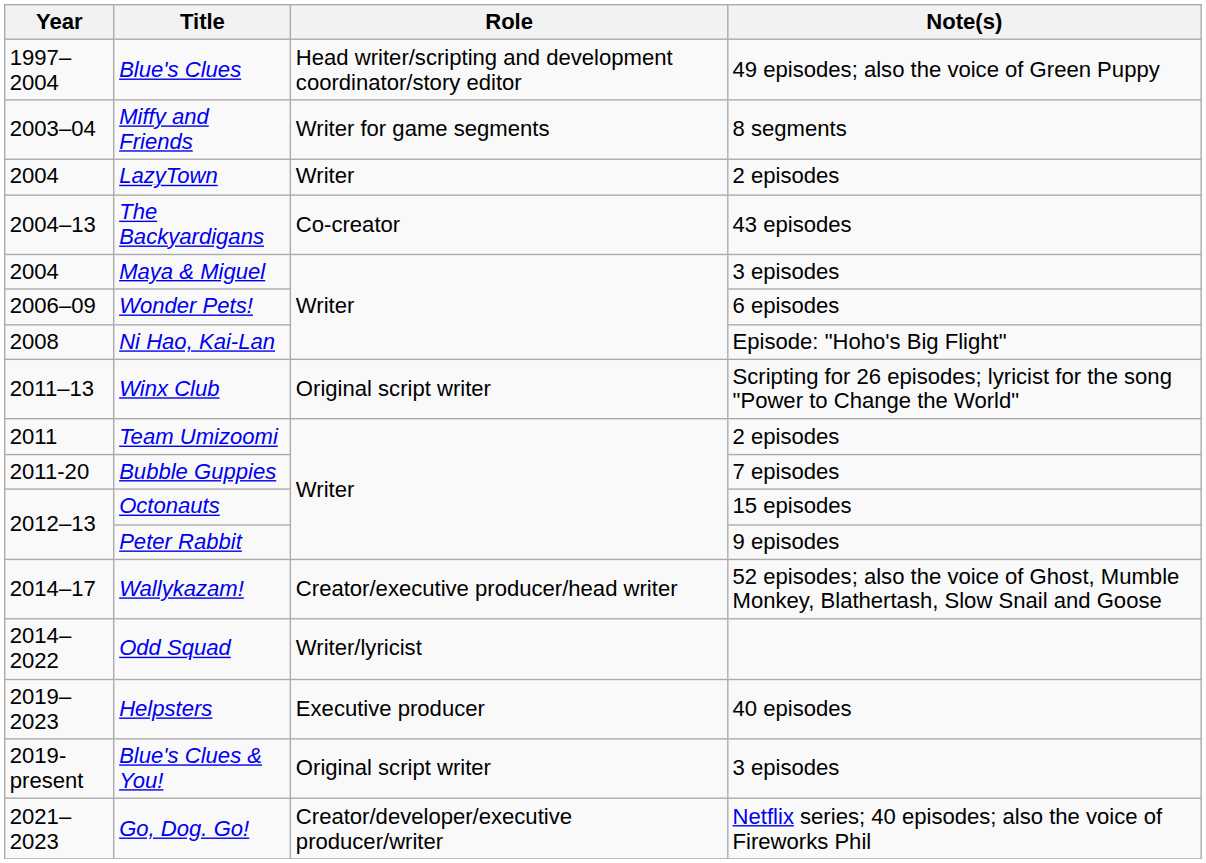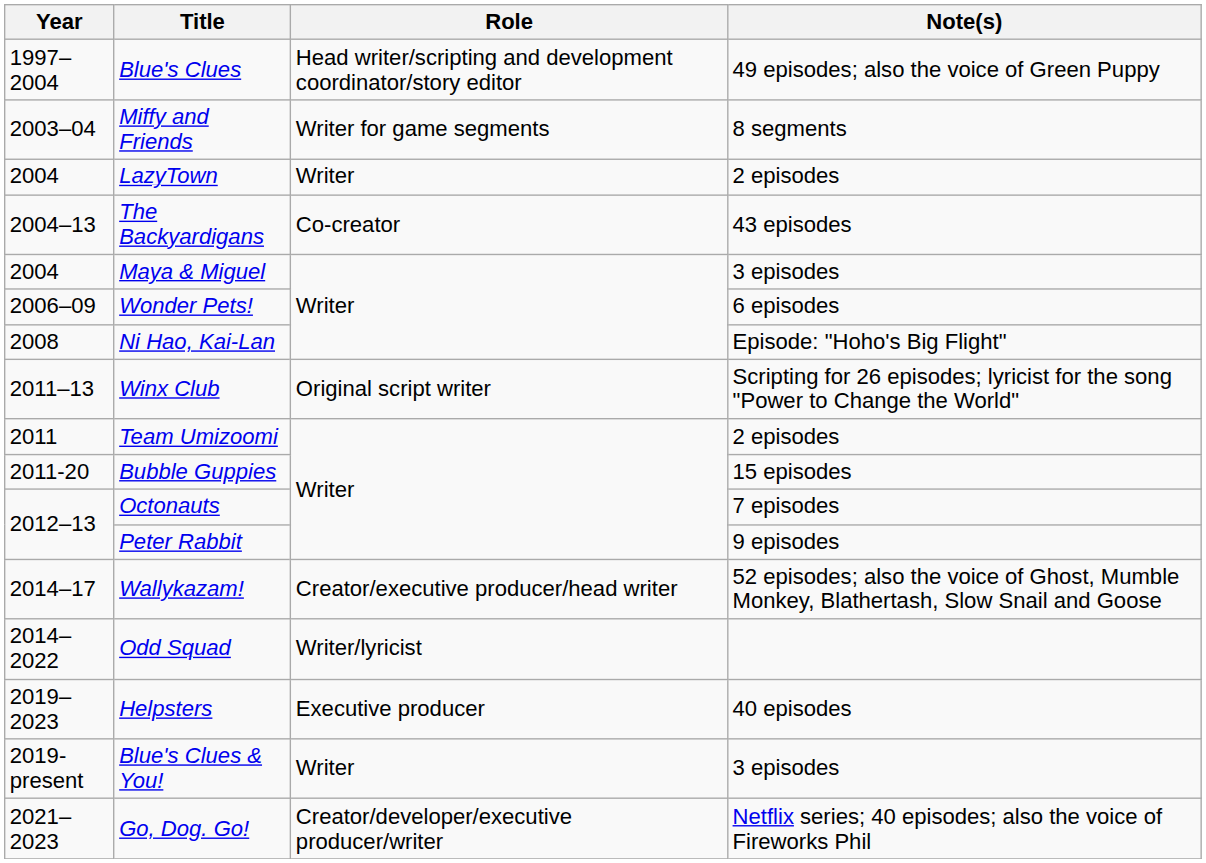Bubble Guppies | Note(s): 7 episodes -> 15 episodes
Octonauts | Note(s): 15 episodes -> 7 episodes
Blue's Clues & You! | Role: Original script writer -> Writer
